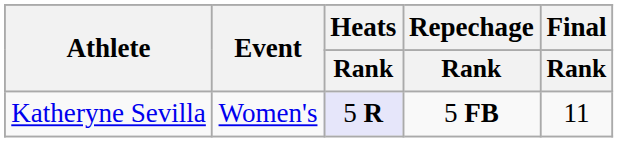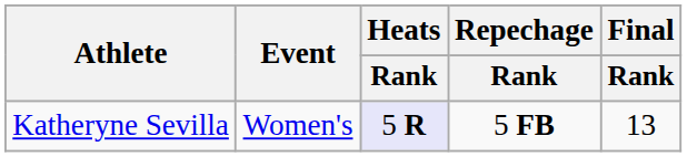Katheryne Sevilla | Final / Rank: 11 -> 13
